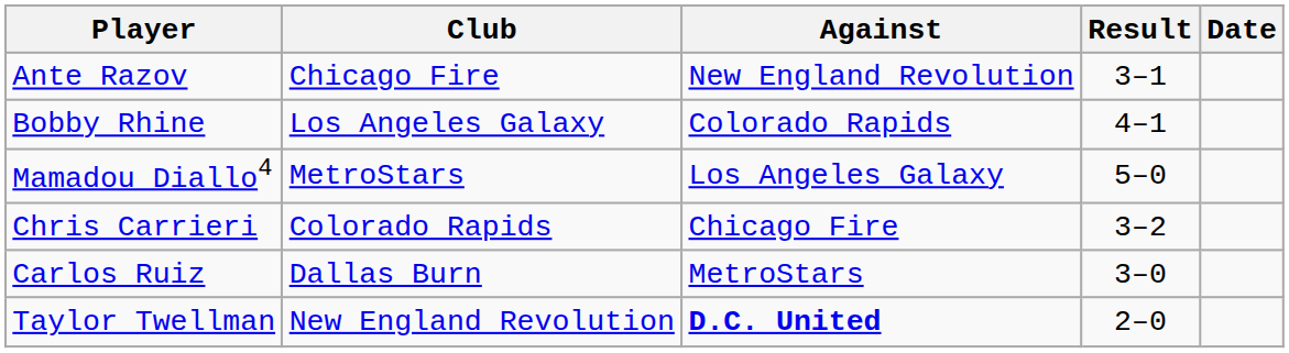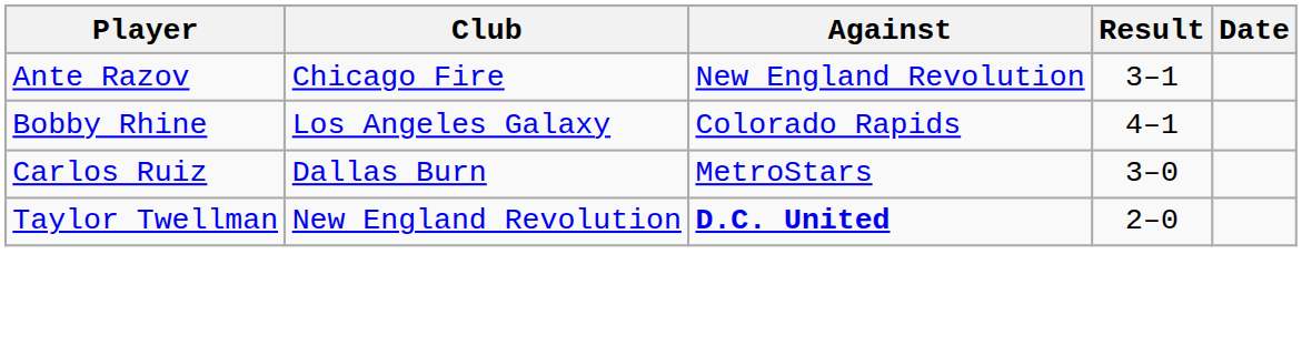- row: Mamadou Diallo4 | MetroStars | Los Angeles Galaxy | 5–0
- row: Chris Carrieri | Colorado Rapids | Chicago Fire | 3–2
